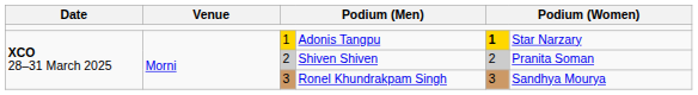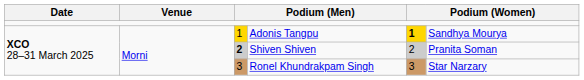Adonis Tangpu | column 6: Star Narzary -> Sandhya Mourya
Shiven Shiven | column 3: normal -> bold
Ronel Khundrakpam Singh | column 6: Sandhya Mourya -> Star Narzary
